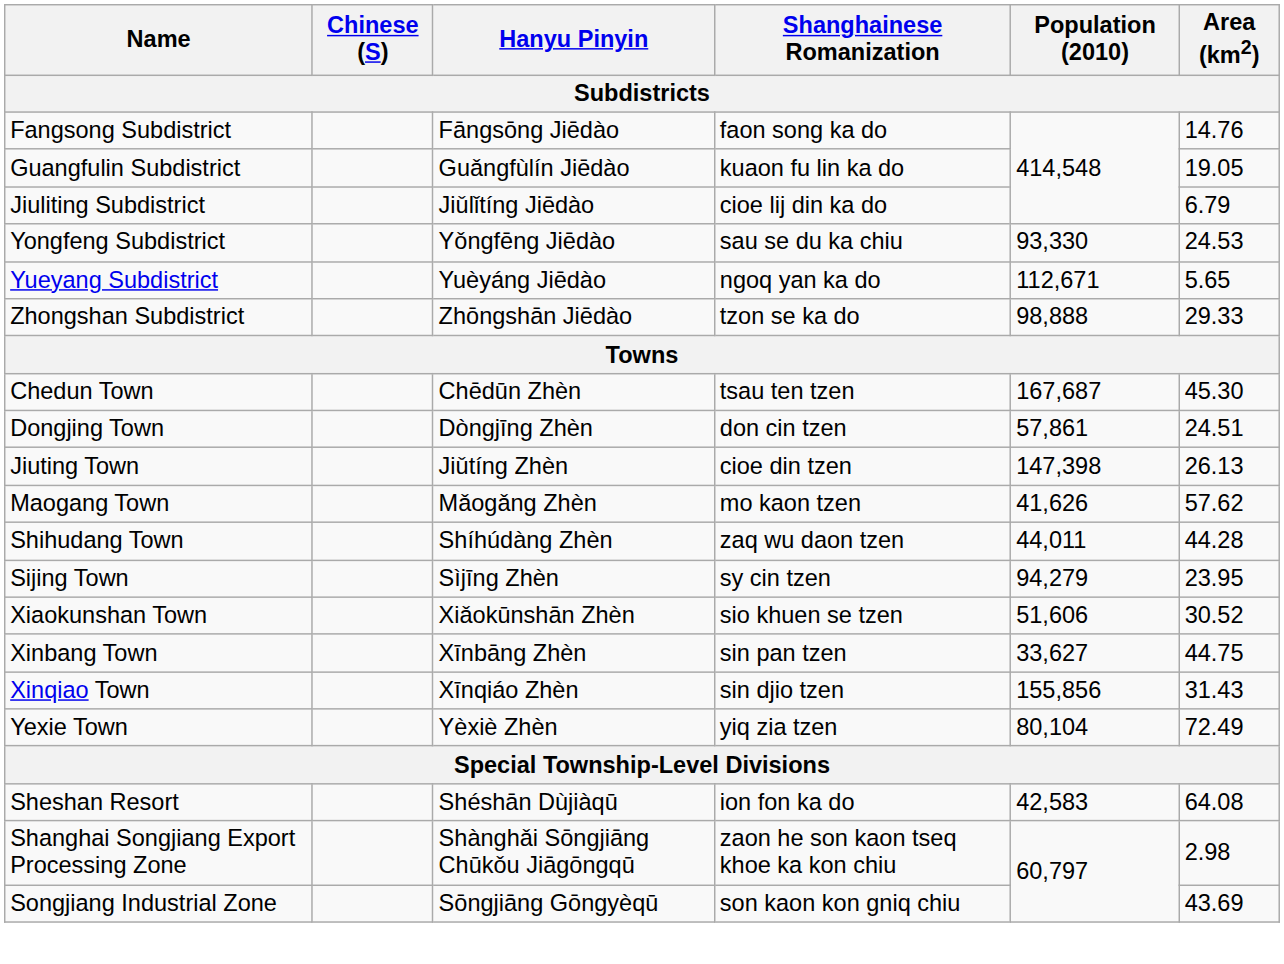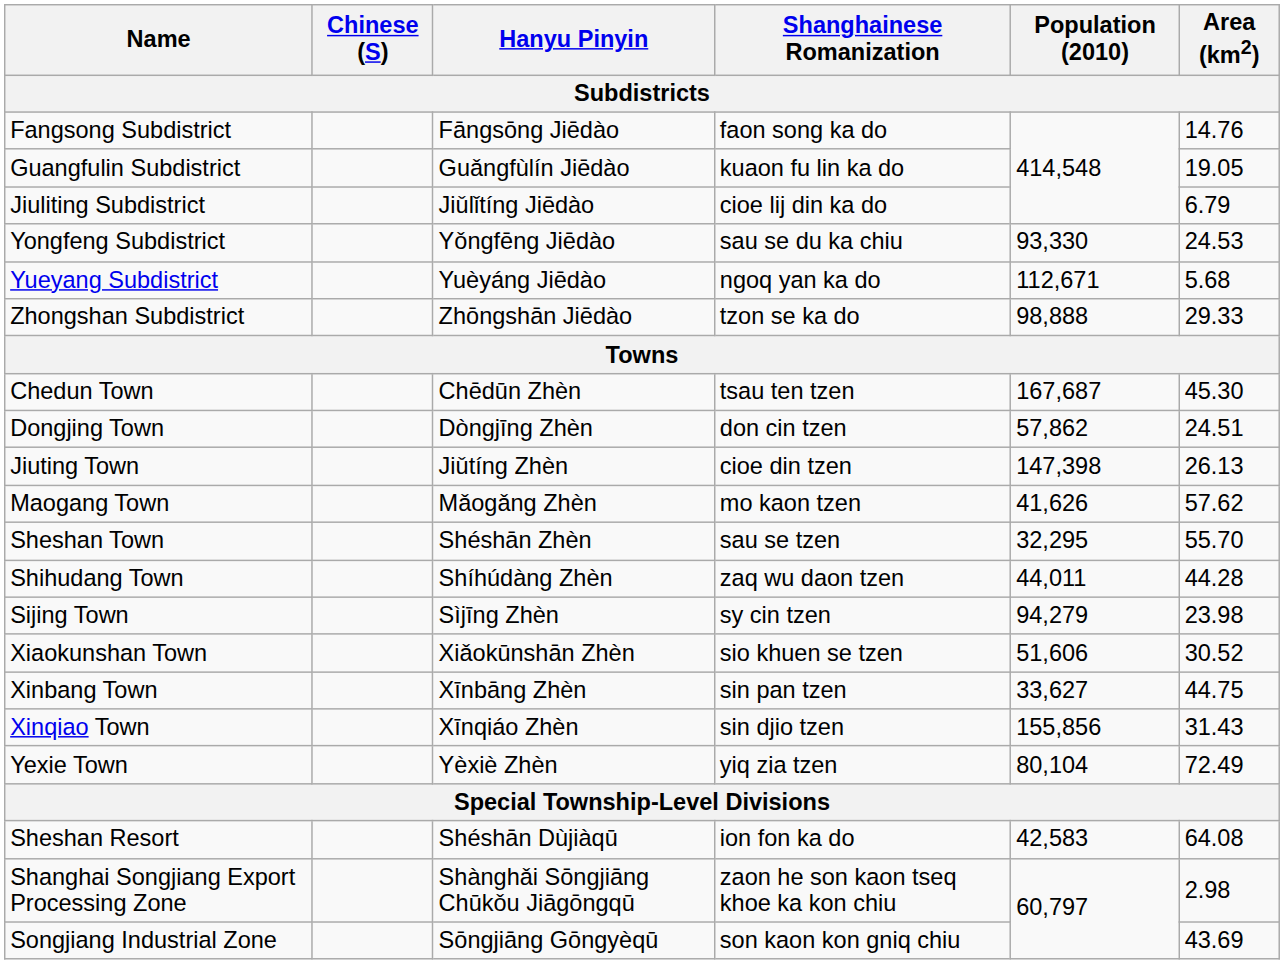Yueyang Subdistrict | Area (km2): 5.65 -> 5.68
Dongjing Town | Population (2010): 57,861 -> 57,862
+ row: Sheshan Town | Shéshān Zhèn | sau se tzen | 32,295 | 55.70
Sijing Town | Area (km2): 23.95 -> 23.98
